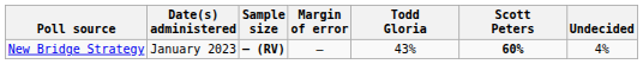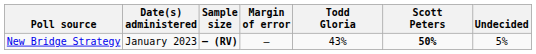New Bridge Strategy | Scott Peters: 60% -> 50%
New Bridge Strategy | Undecided: 4% -> 5%
